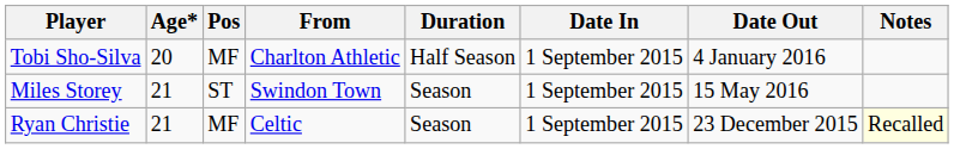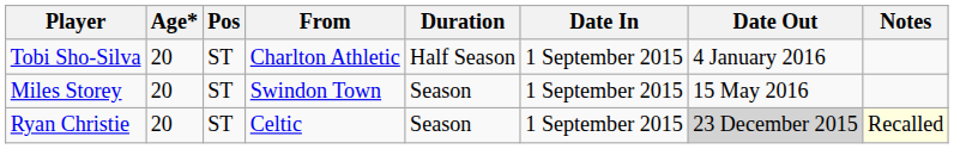Tobi Sho-Silva | Pos: MF -> ST
Miles Storey | Age*: 21 -> 20
Ryan Christie | Age*: 21 -> 20
Ryan Christie | Pos: MF -> ST
Ryan Christie | Date Out: no background -> lightgrey background
